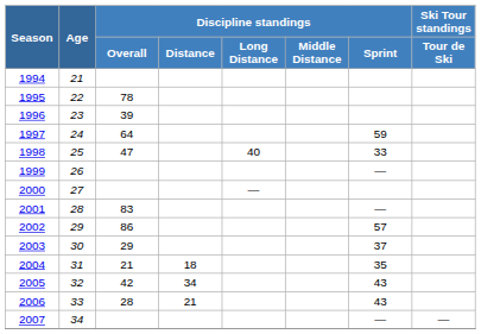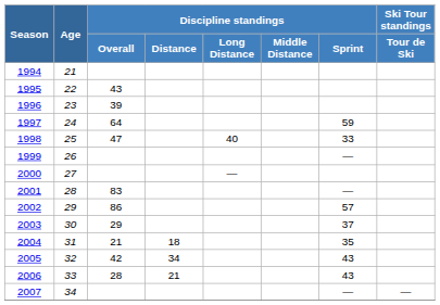1995 | Discipline standings / Overall: 78 -> 43
